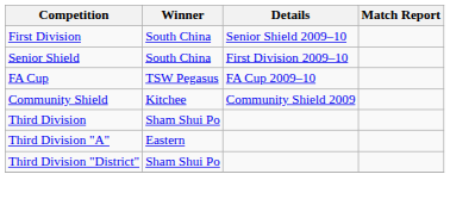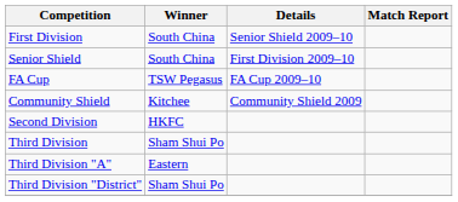+ row: Second Division | HKFC
